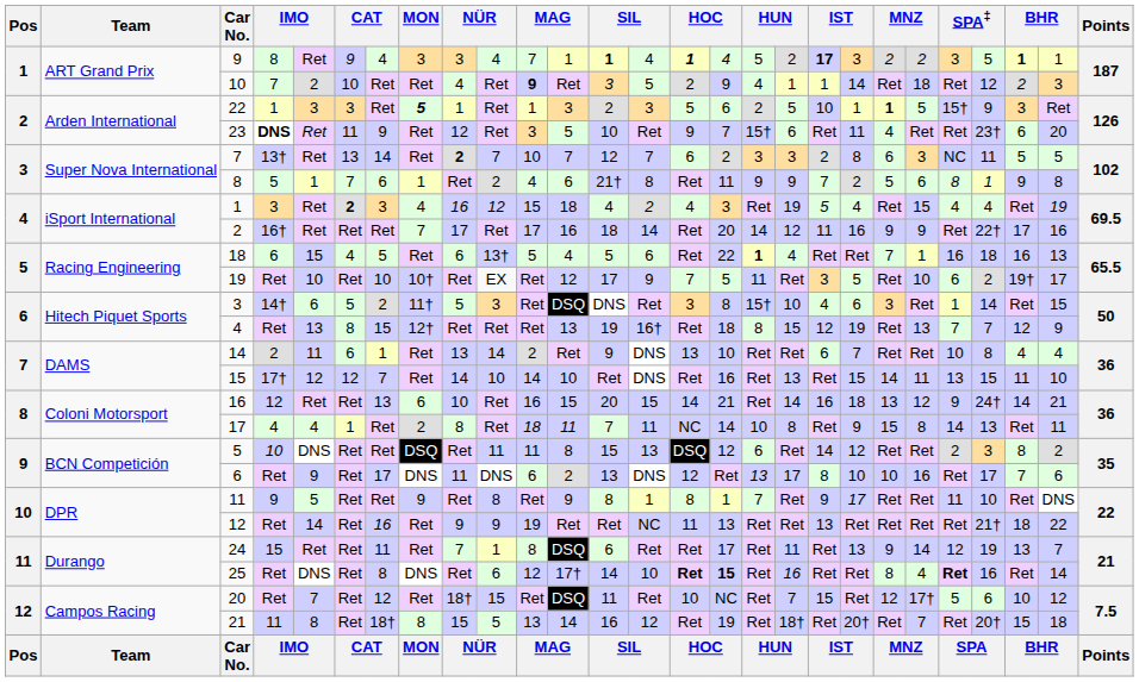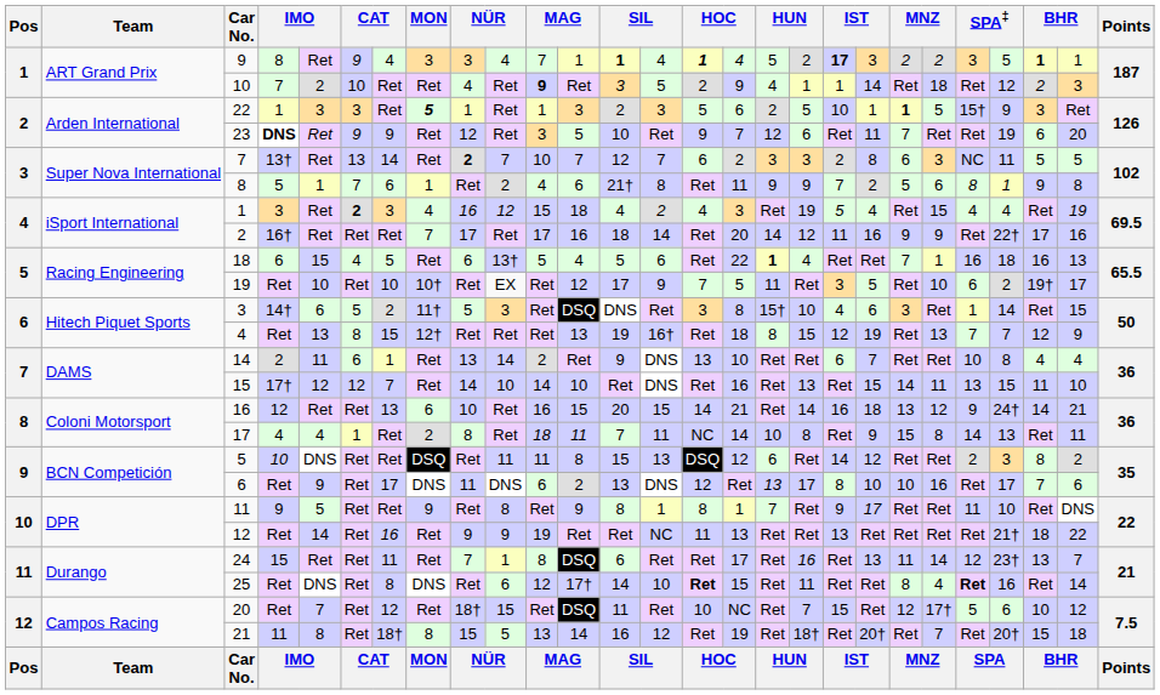23 | column 6: 11 -> 9
23 | column 17: 15† -> 12
23 | column 21: 4 -> 7
23 | column 24: 23† -> 19
24 | column 18: 11 -> 16
24 | column 21: 9 -> 11
24 | column 24: 19 -> 23†
25 | column 16: bold -> normal
25 | column 18: 16 -> 11
